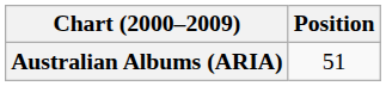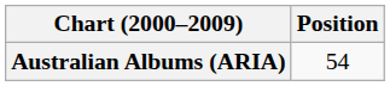Australian Albums (ARIA) | Position: 51 -> 54
